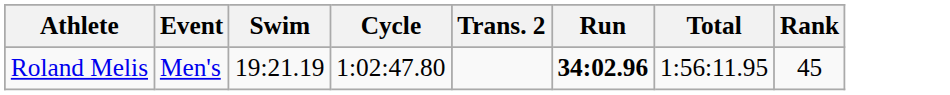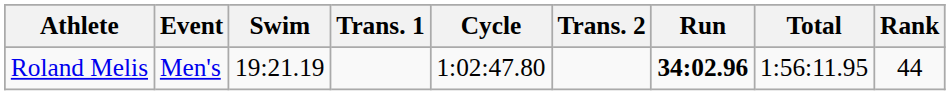+ column: Trans. 1
Roland Melis | Rank: 45 -> 44
